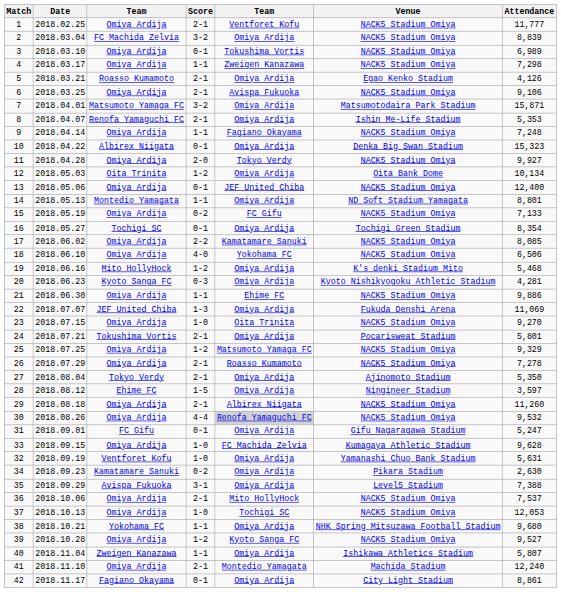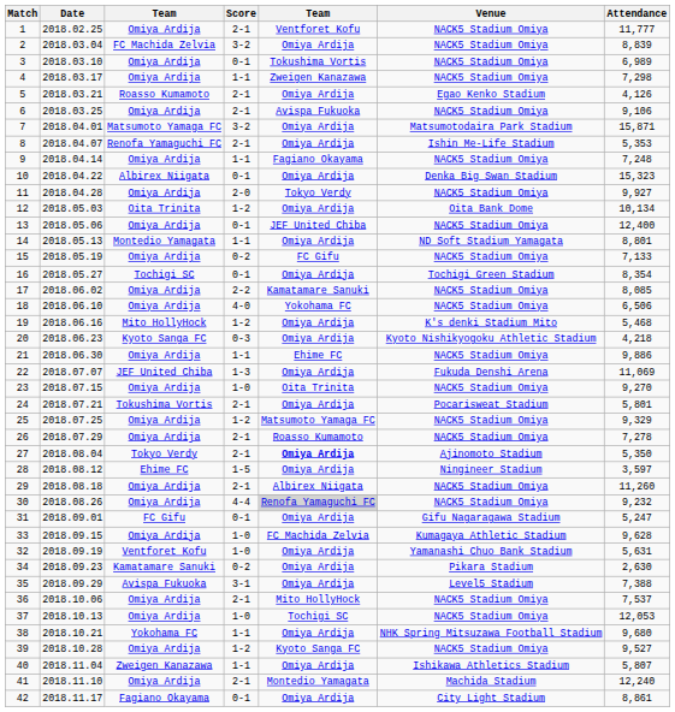20 | Attendance: 4,281 -> 4,218
27 | column 5: normal -> bold
30 | Attendance: 9,532 -> 9,232
